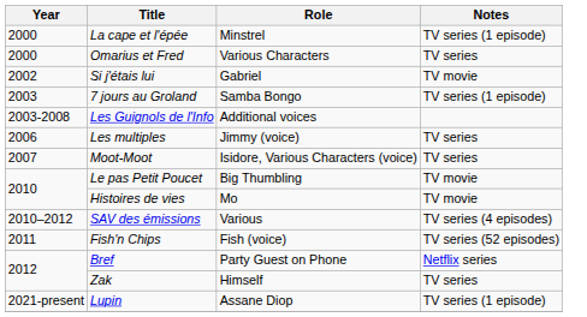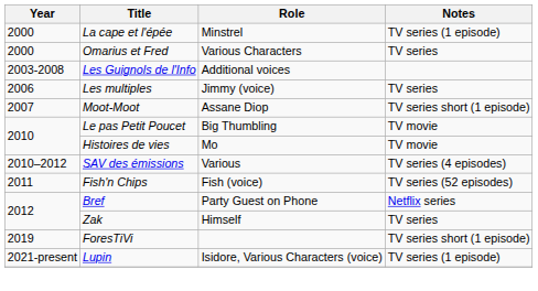- row: 2002 | Si j'étais lui | Gabriel | TV movie
- row: 2003 | 7 jours au Groland | Samba Bongo | TV series (1 episode)
Moot-Moot | Role: Isidore, Various Characters (voice) -> Assane Diop
Moot-Moot | Notes: TV series -> TV series short (1 episode)
+ row: 2019 | ForesTiVi | TV series short (1 episode)
Lupin | Role: Assane Diop -> Isidore, Various Characters (voice)
